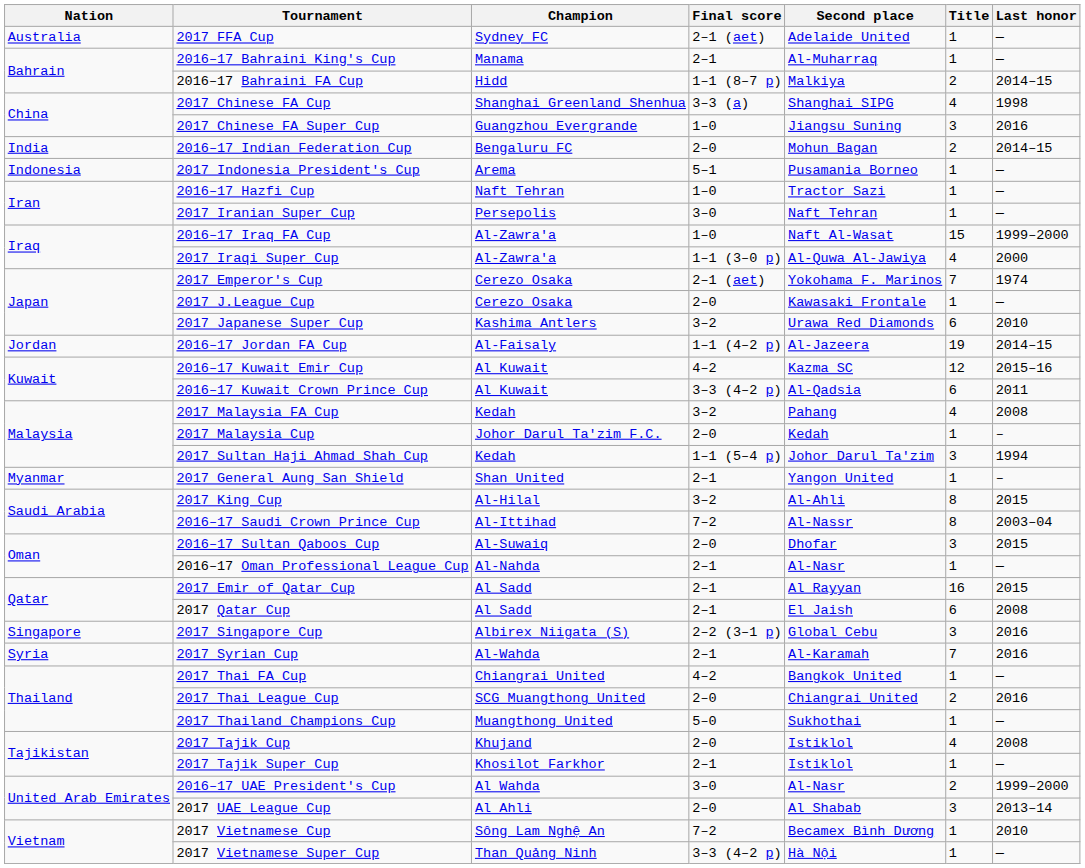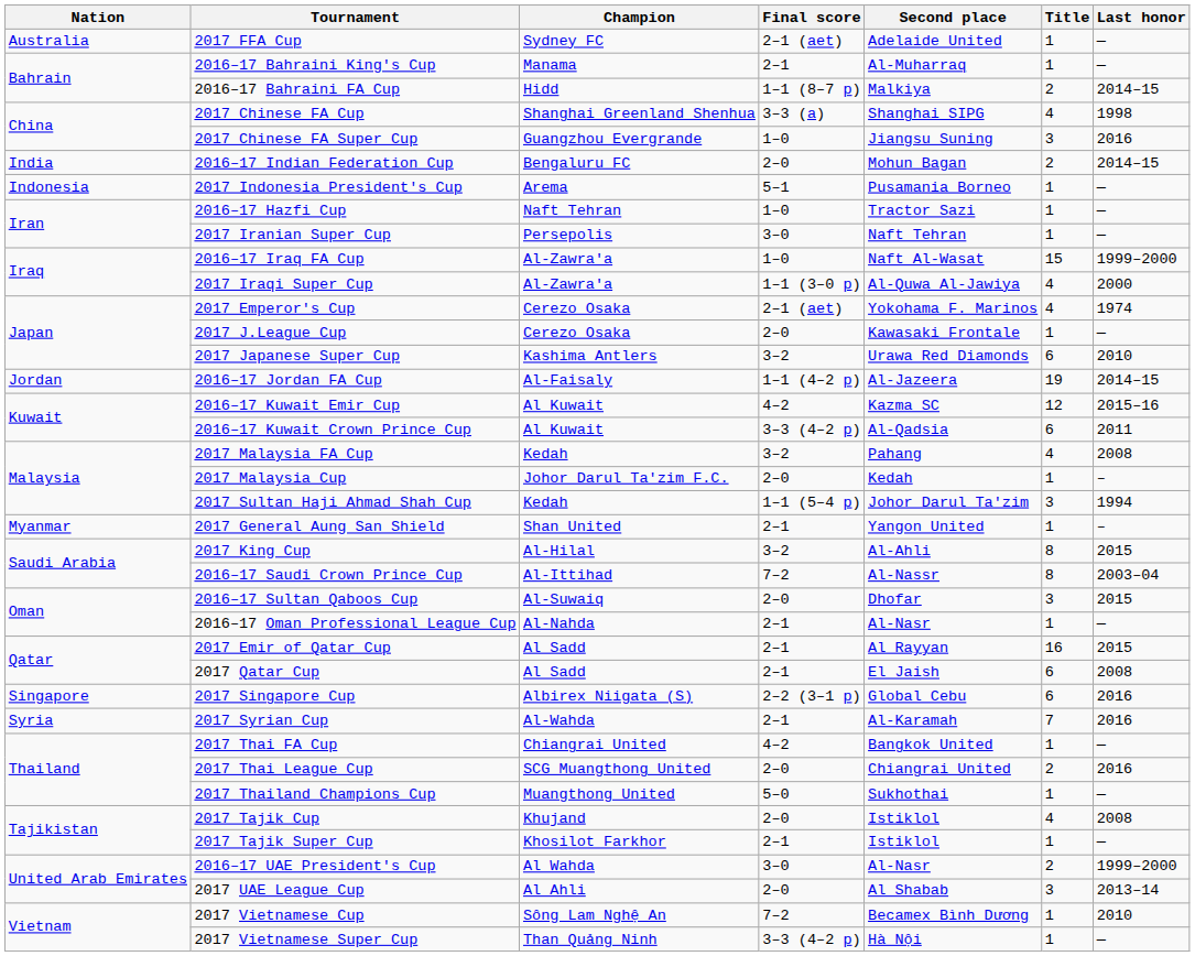2017 Emperor's Cup | Title: 7 -> 4
2017 Singapore Cup | Title: 3 -> 6
